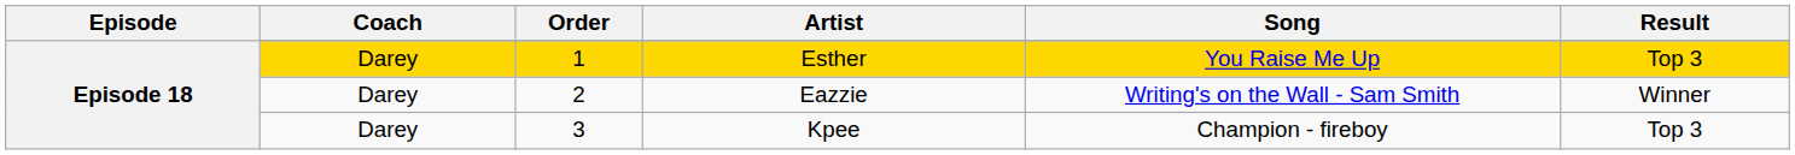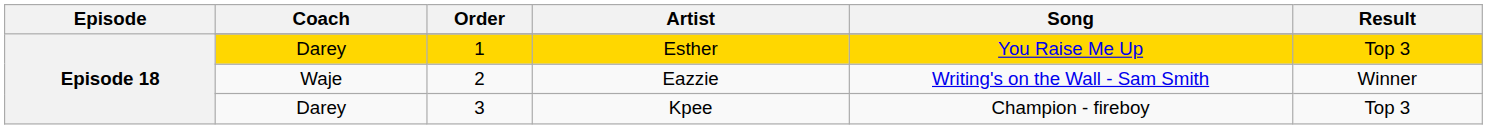Eazzie | Coach: Darey -> Waje
